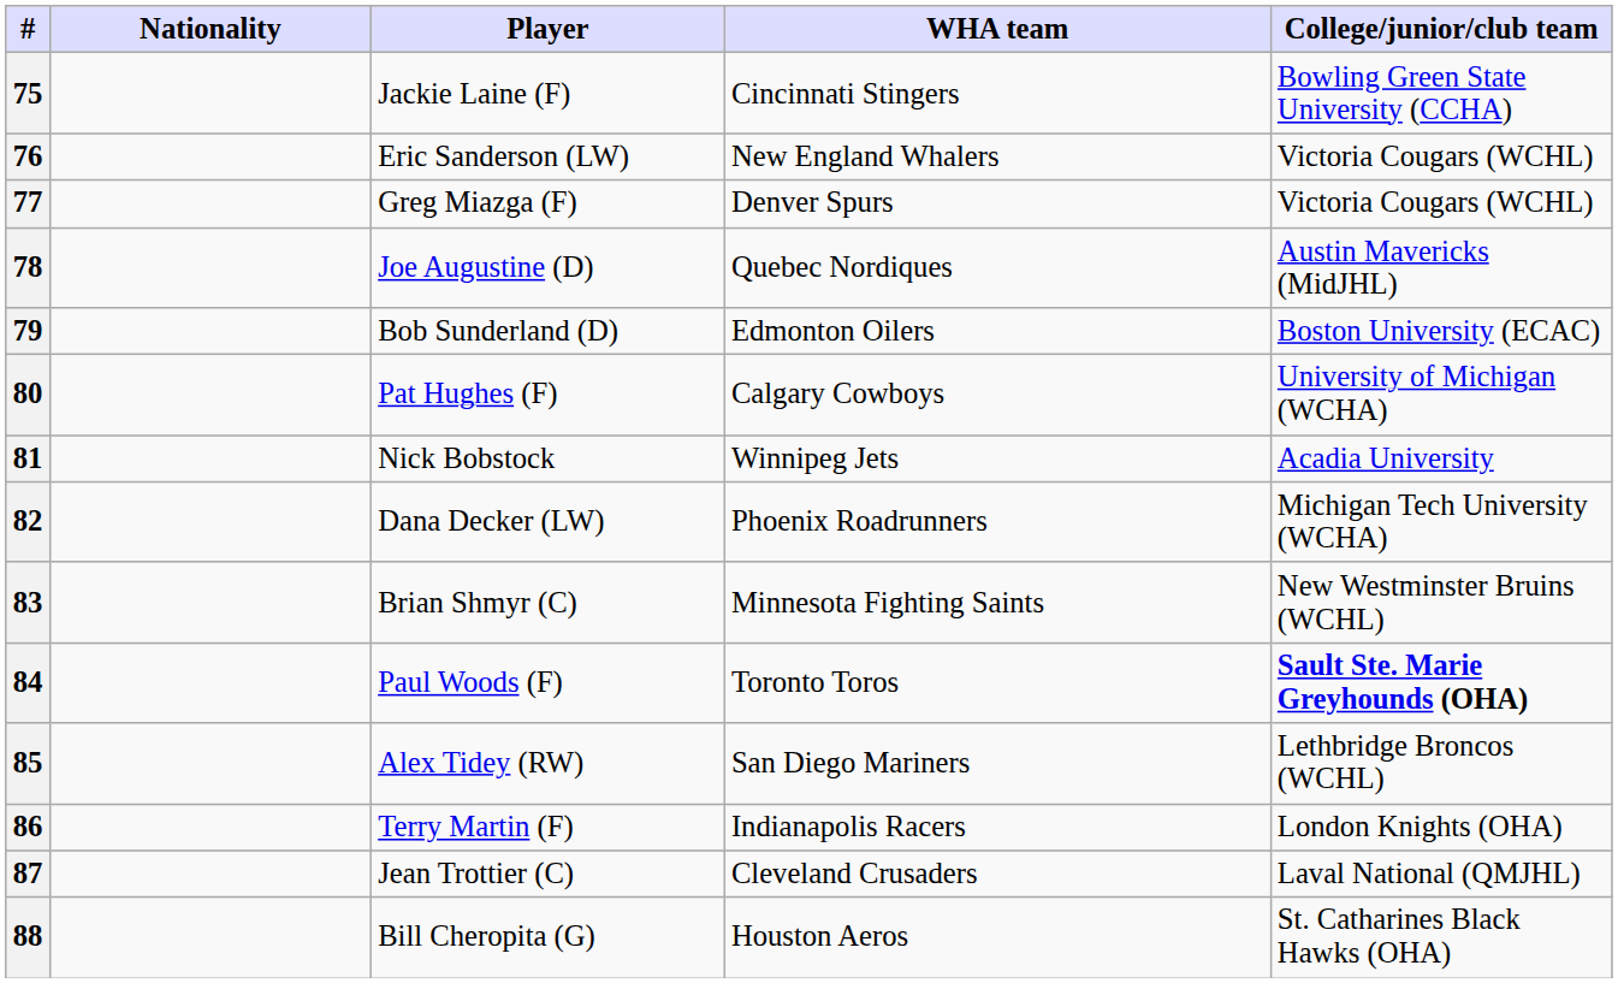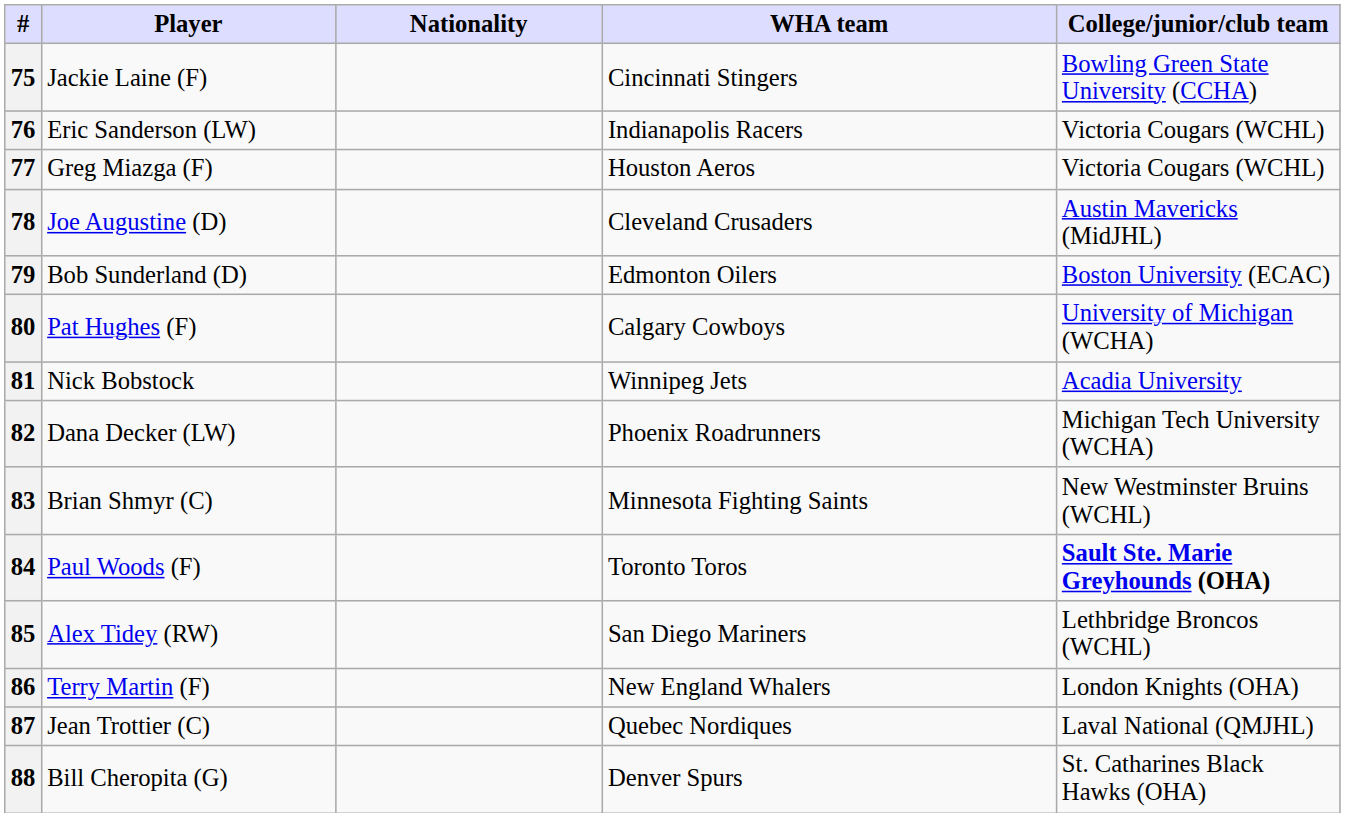columns swapped: Player <-> Nationality
76 | WHA team: New England Whalers -> Indianapolis Racers
77 | WHA team: Denver Spurs -> Houston Aeros
78 | WHA team: Quebec Nordiques -> Cleveland Crusaders
86 | WHA team: Indianapolis Racers -> New England Whalers
87 | WHA team: Cleveland Crusaders -> Quebec Nordiques
88 | WHA team: Houston Aeros -> Denver Spurs
